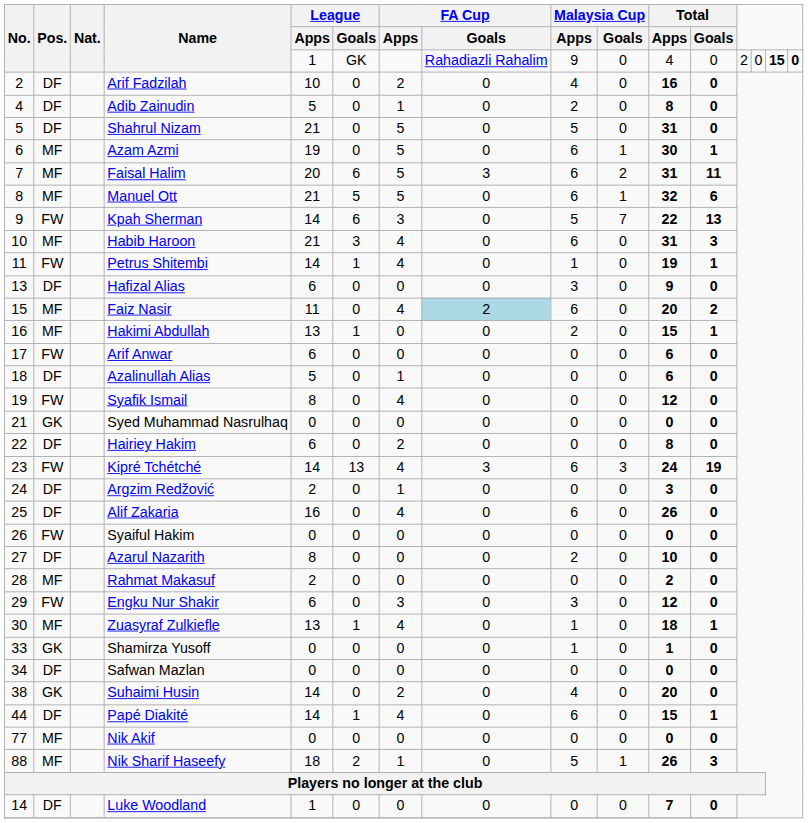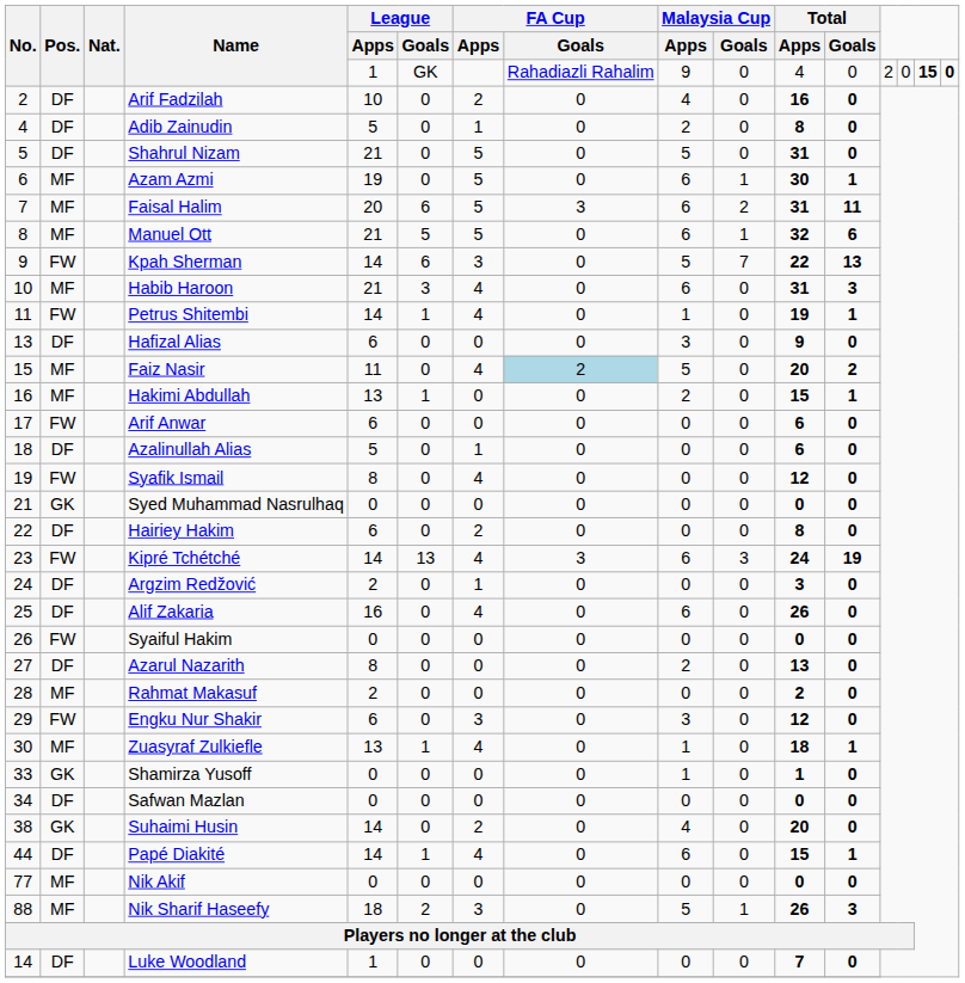Faiz Nasir | Malaysia Cup / Apps: 6 -> 5
Azarul Nazarith | Total / Apps: 10 -> 13
Nik Sharif Haseefy | FA Cup / Apps: 1 -> 3
